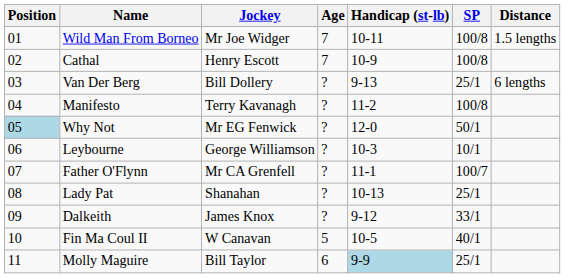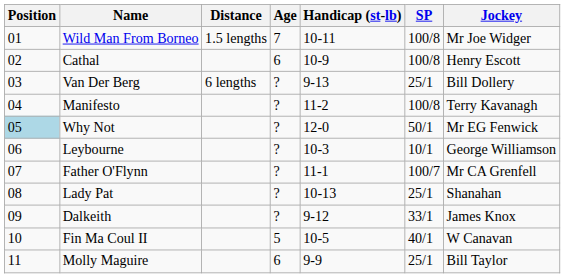columns swapped: Jockey <-> Distance
Cathal | Age: 7 -> 6
Molly Maguire | Handicap (st-lb): lightblue background -> no background
